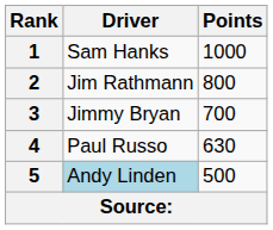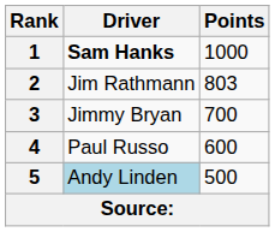1 | Driver: normal -> bold
2 | Points: 800 -> 803
4 | Points: 630 -> 600
